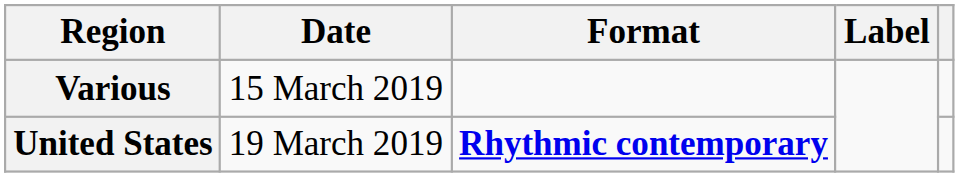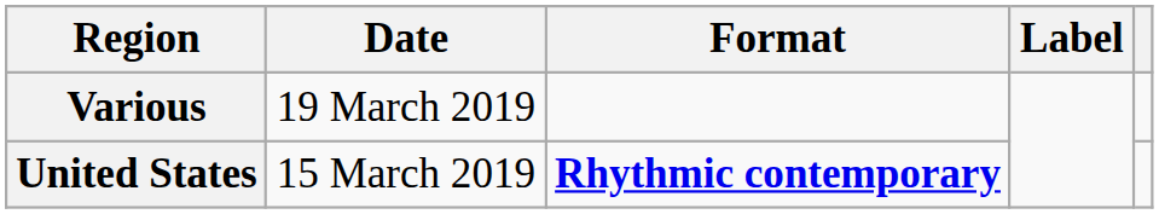Various | Date: 15 March 2019 -> 19 March 2019
United States | Date: 19 March 2019 -> 15 March 2019
